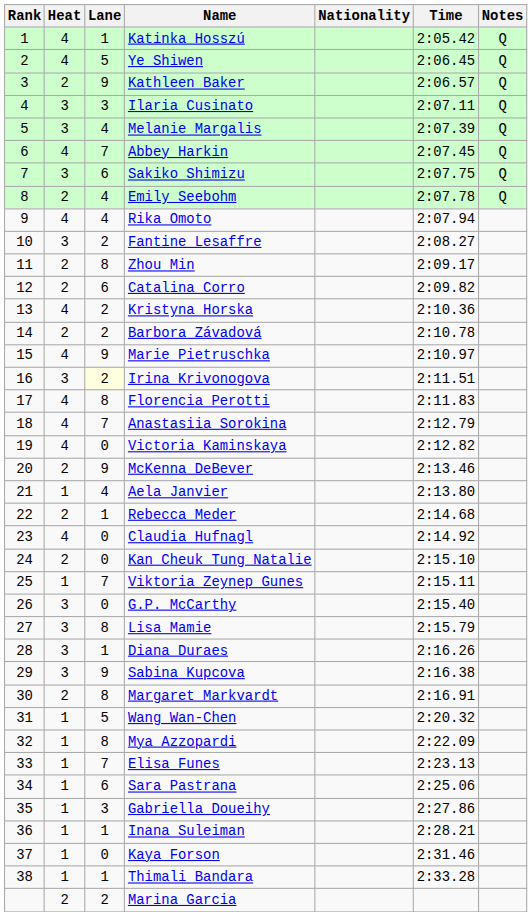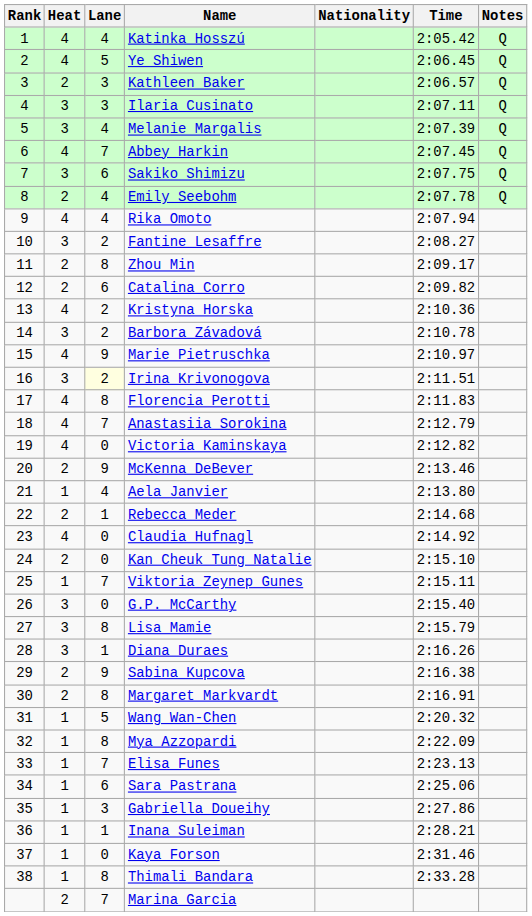Katinka Hosszú | Lane: 1 -> 4
Kathleen Baker | Lane: 9 -> 3
Barbora Závadová | Heat: 2 -> 3
Sabina Kupcova | Heat: 3 -> 2
Thimali Bandara | Lane: 1 -> 8
Marina Garcia | Lane: 2 -> 7
